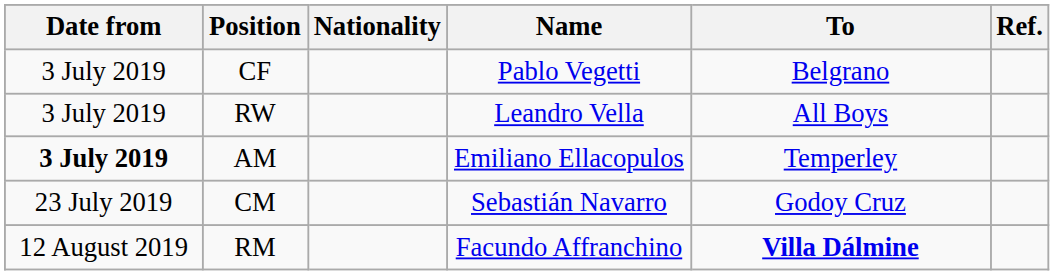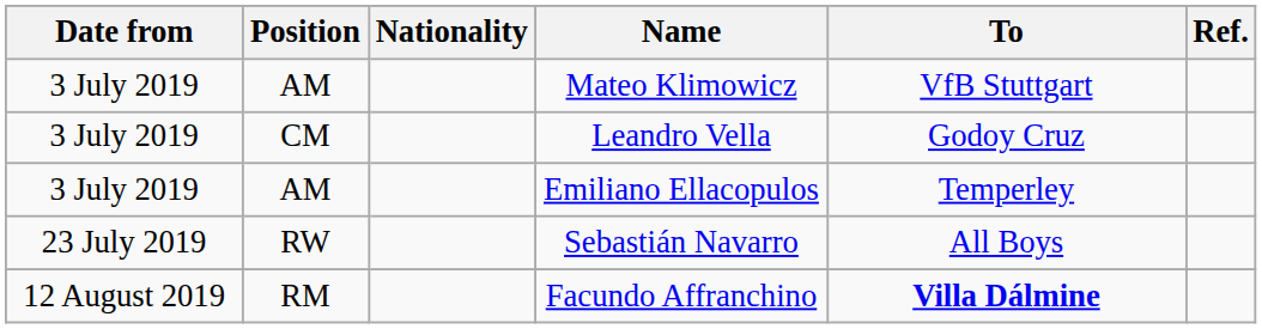+ row: 3 July 2019 | AM | Mateo Klimowicz | VfB Stuttgart
- row: 3 July 2019 | CF | Pablo Vegetti | Belgrano
Leandro Vella | Position: RW -> CM
Leandro Vella | To: All Boys -> Godoy Cruz
Emiliano Ellacopulos | Date from: bold -> normal
Sebastián Navarro | Position: CM -> RW
Sebastián Navarro | To: Godoy Cruz -> All Boys
